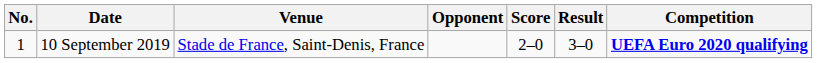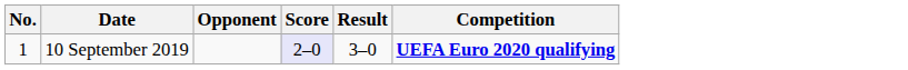- column: Venue | Stade de France, Saint-Denis, France
10 September 2019 | Score: no background -> lavender background
